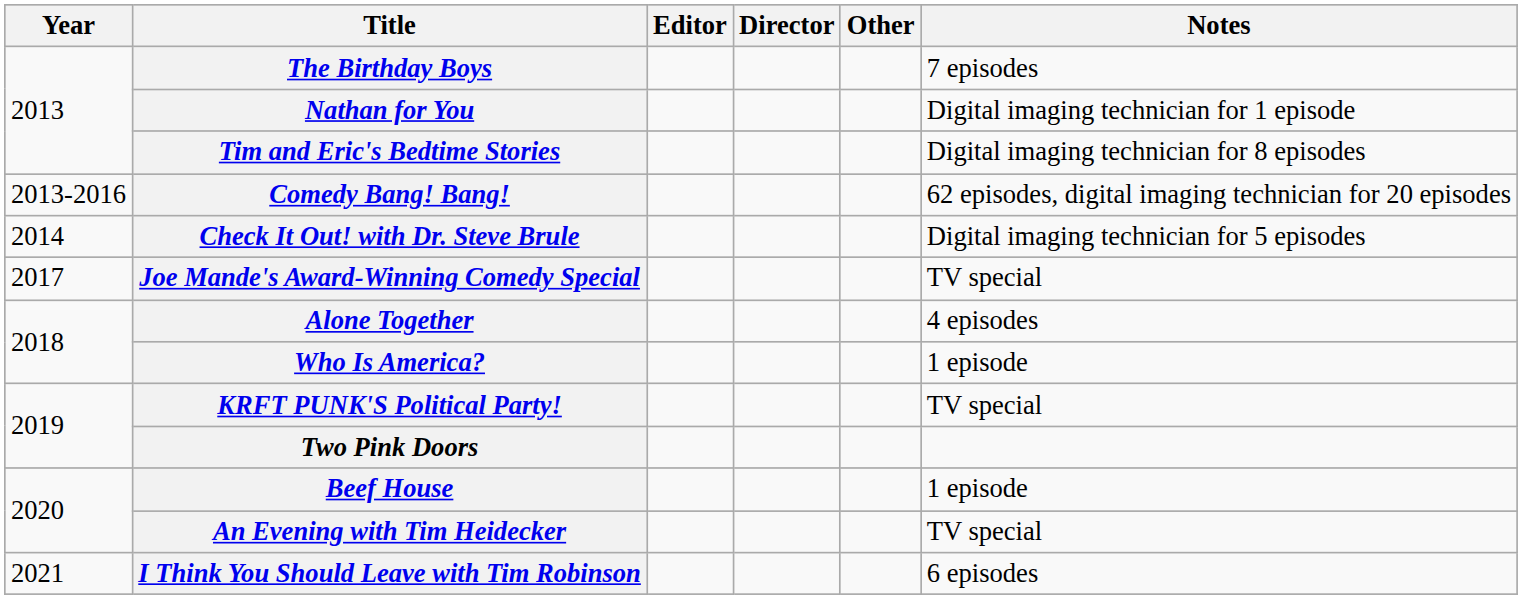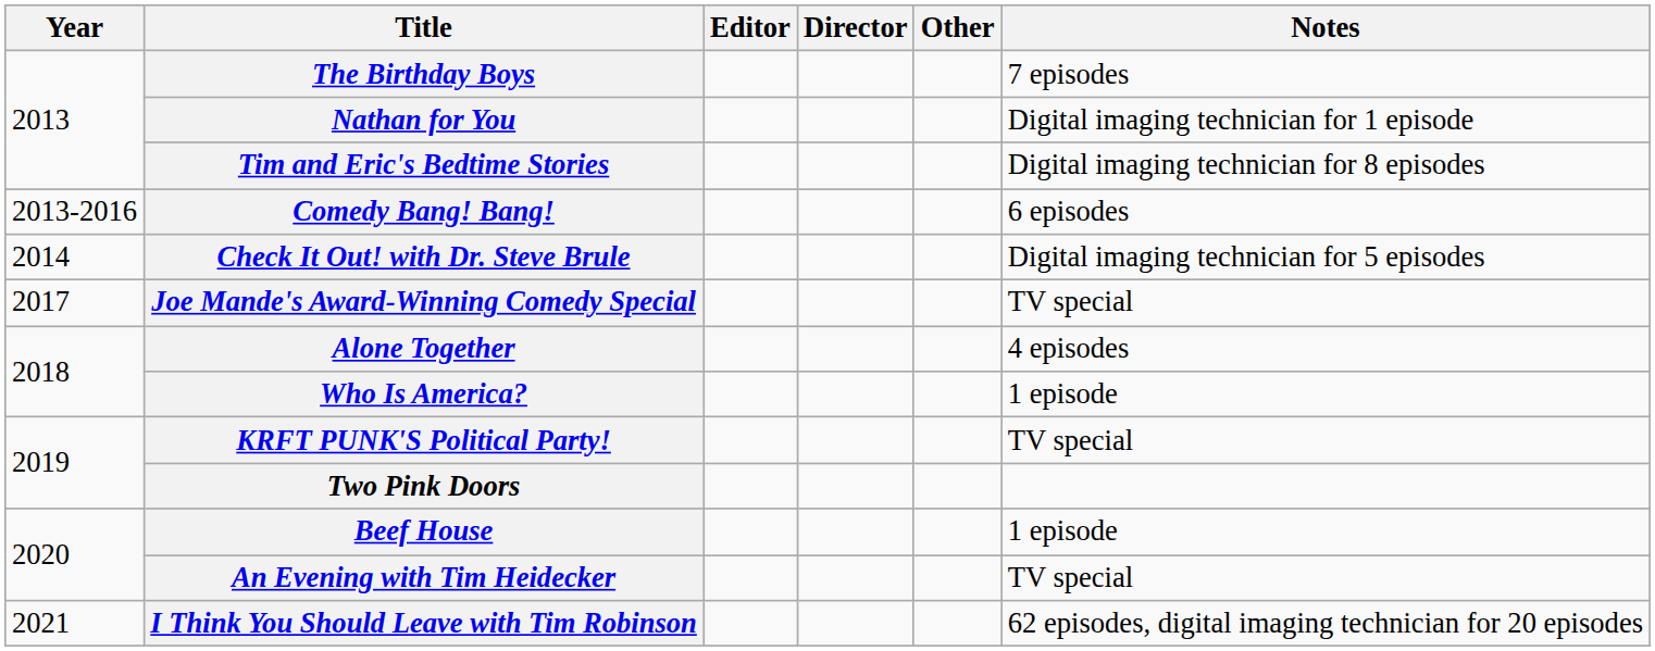Comedy Bang! Bang! | Notes: 62 episodes, digital imaging technician for 20 episodes -> 6 episodes
I Think You Should Leave with Tim Robinson | Notes: 6 episodes -> 62 episodes, digital imaging technician for 20 episodes
